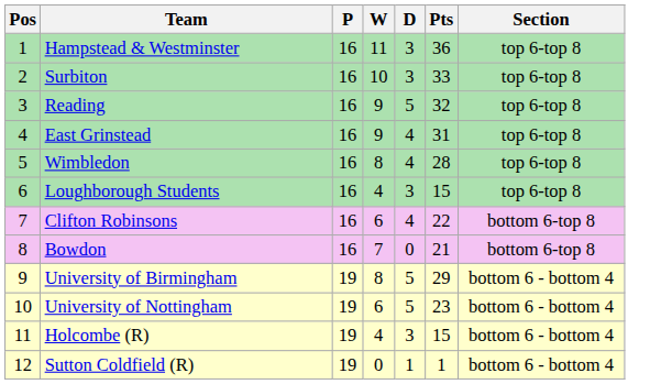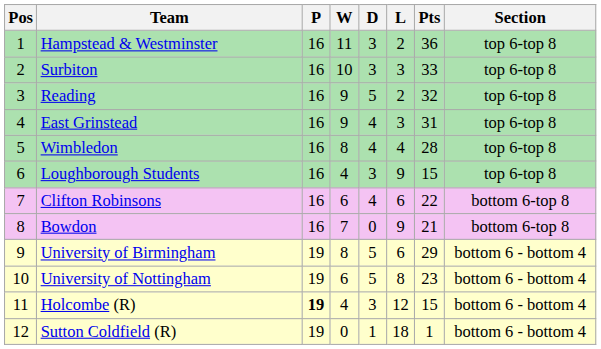+ column: L | 2 | 3 | 2 | 3 | 4 | 9 | 6 | 9 | 6 | 8 | 12 | 18
Holcombe (R) | P: normal -> bold
